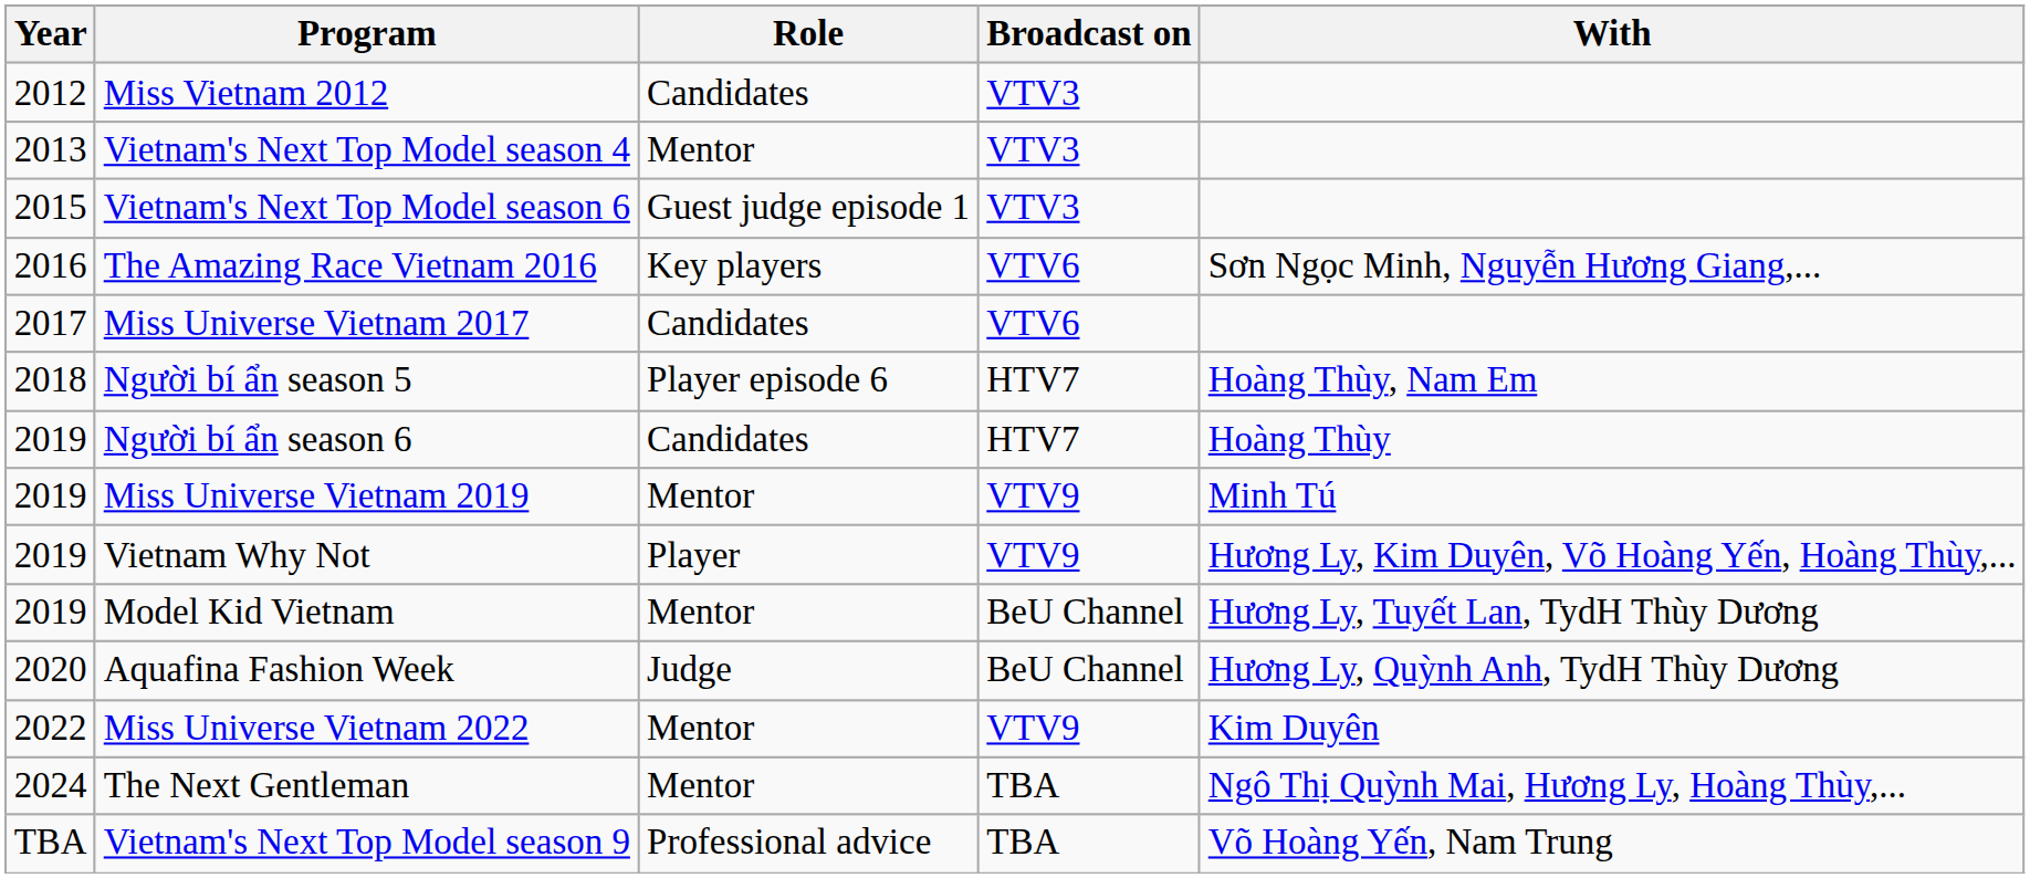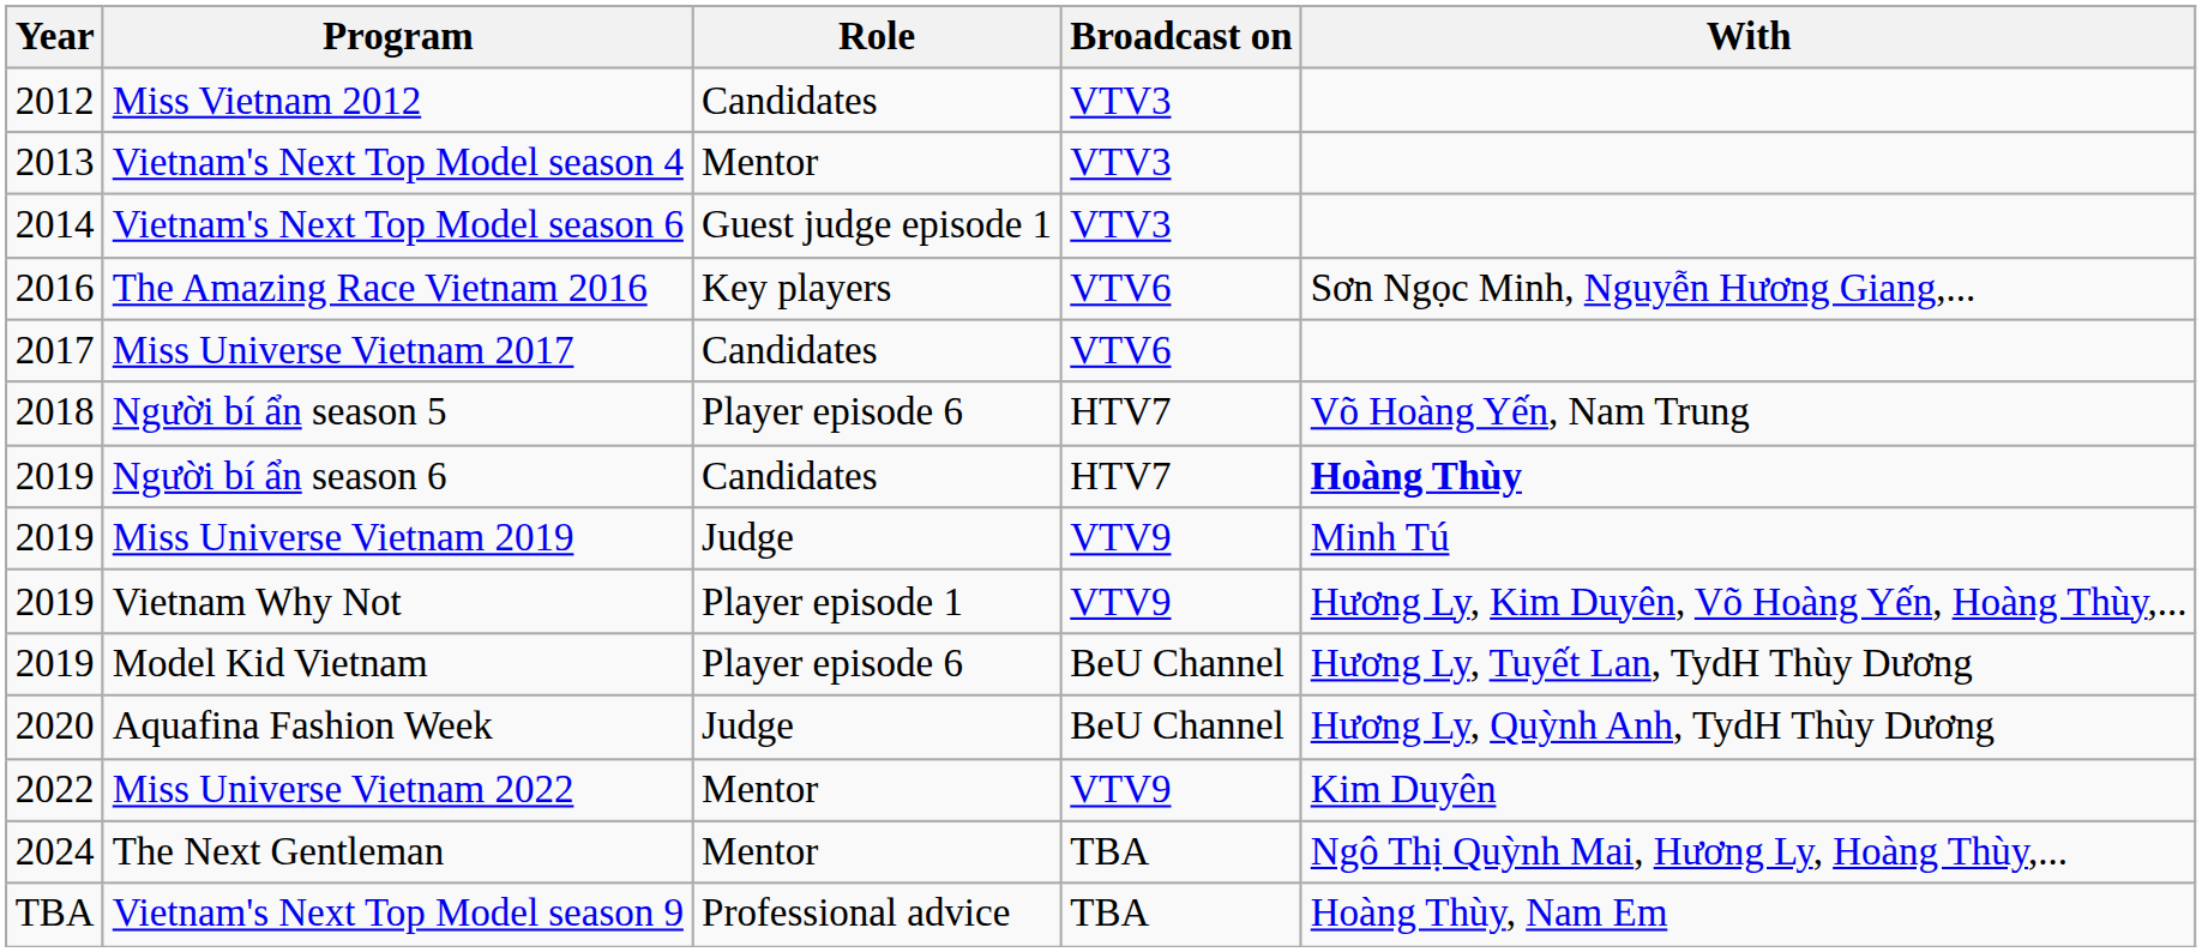Vietnam's Next Top Model season 6 | Year: 2015 -> 2014
Người bí ẩn season 5 | With: Hoàng Thùy, Nam Em -> Võ Hoàng Yến, Nam Trung
Người bí ẩn season 6 | With: normal -> bold
Miss Universe Vietnam 2019 | Role: Mentor -> Judge
Vietnam Why Not | Role: Player -> Player episode 1
Model Kid Vietnam | Role: Mentor -> Player episode 6
Vietnam's Next Top Model season 9 | With: Võ Hoàng Yến, Nam Trung -> Hoàng Thùy, Nam Em
